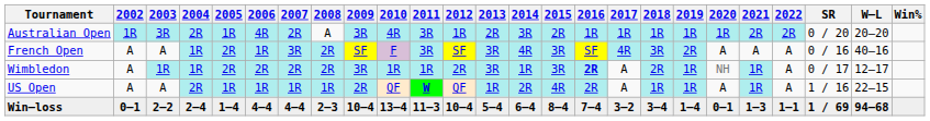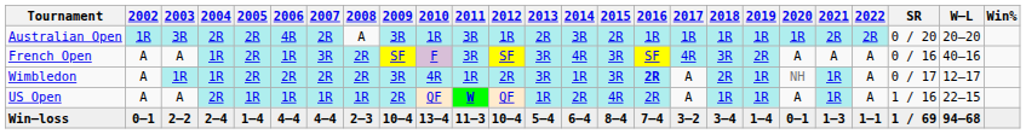Australian Open | 2005: 1R -> 2R
Australian Open | 2010: 4R -> 1R
Wimbledon | 2010: 1R -> 4R
